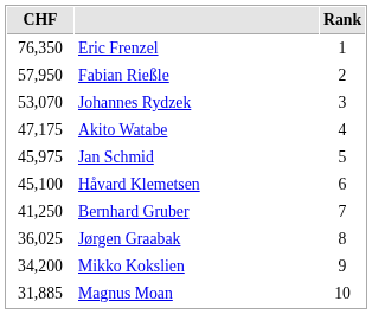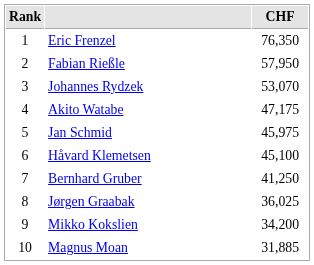columns swapped: Rank <-> CHF
